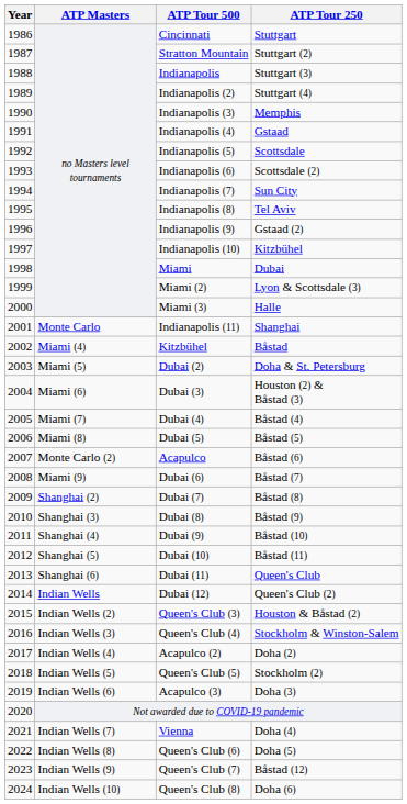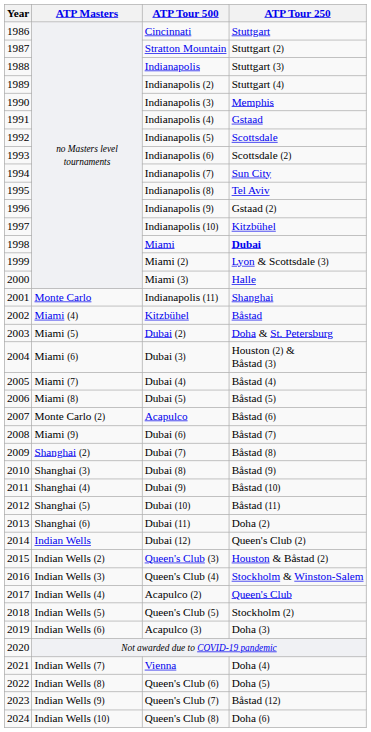Miami | ATP Tour 250: normal -> bold
Dubai (11) | ATP Tour 250: Queen's Club -> Doha (2)
Acapulco (2) | ATP Tour 250: Doha (2) -> Queen's Club
